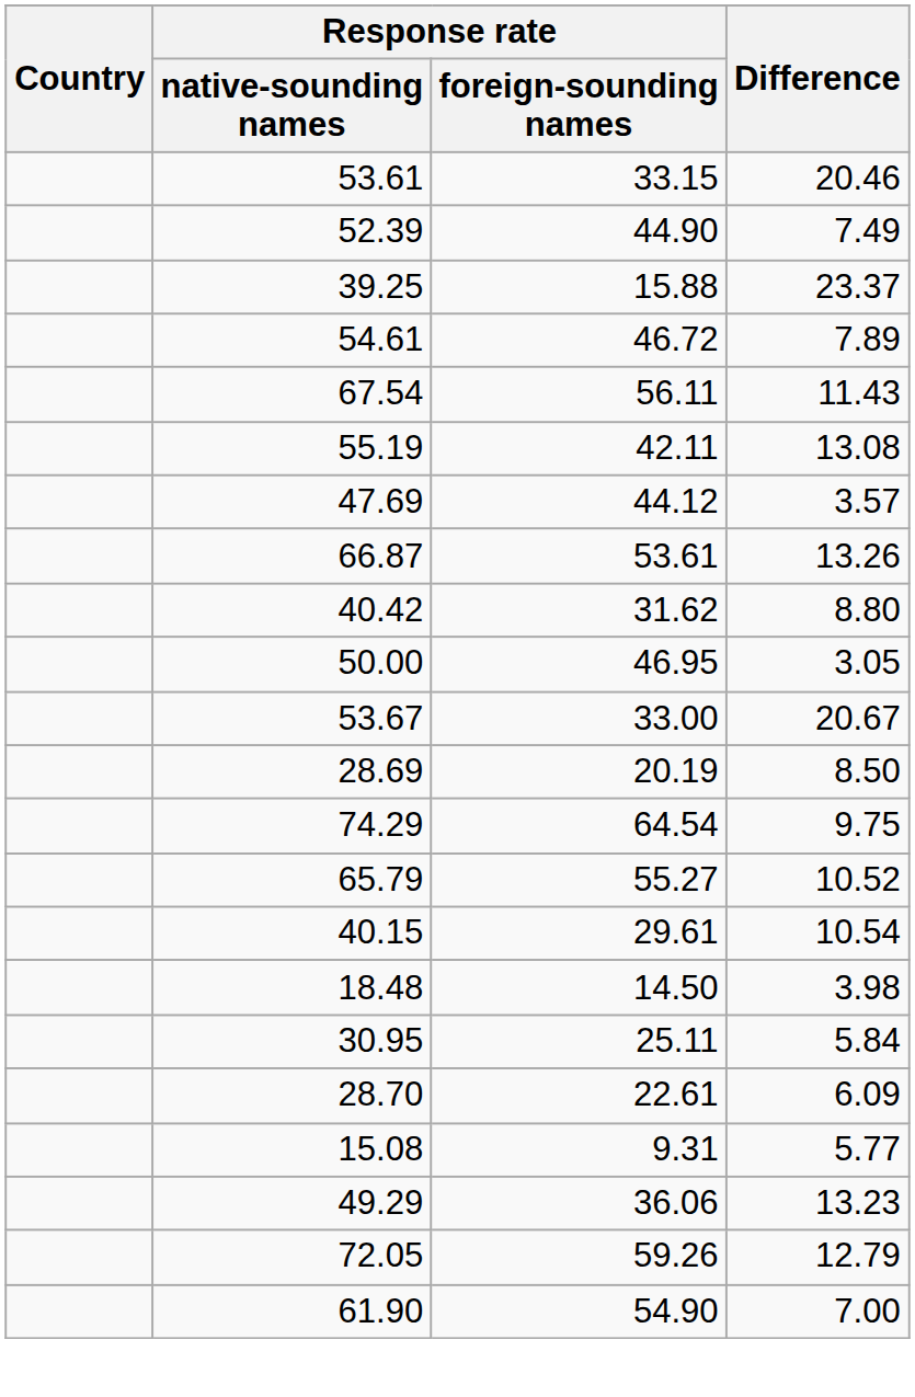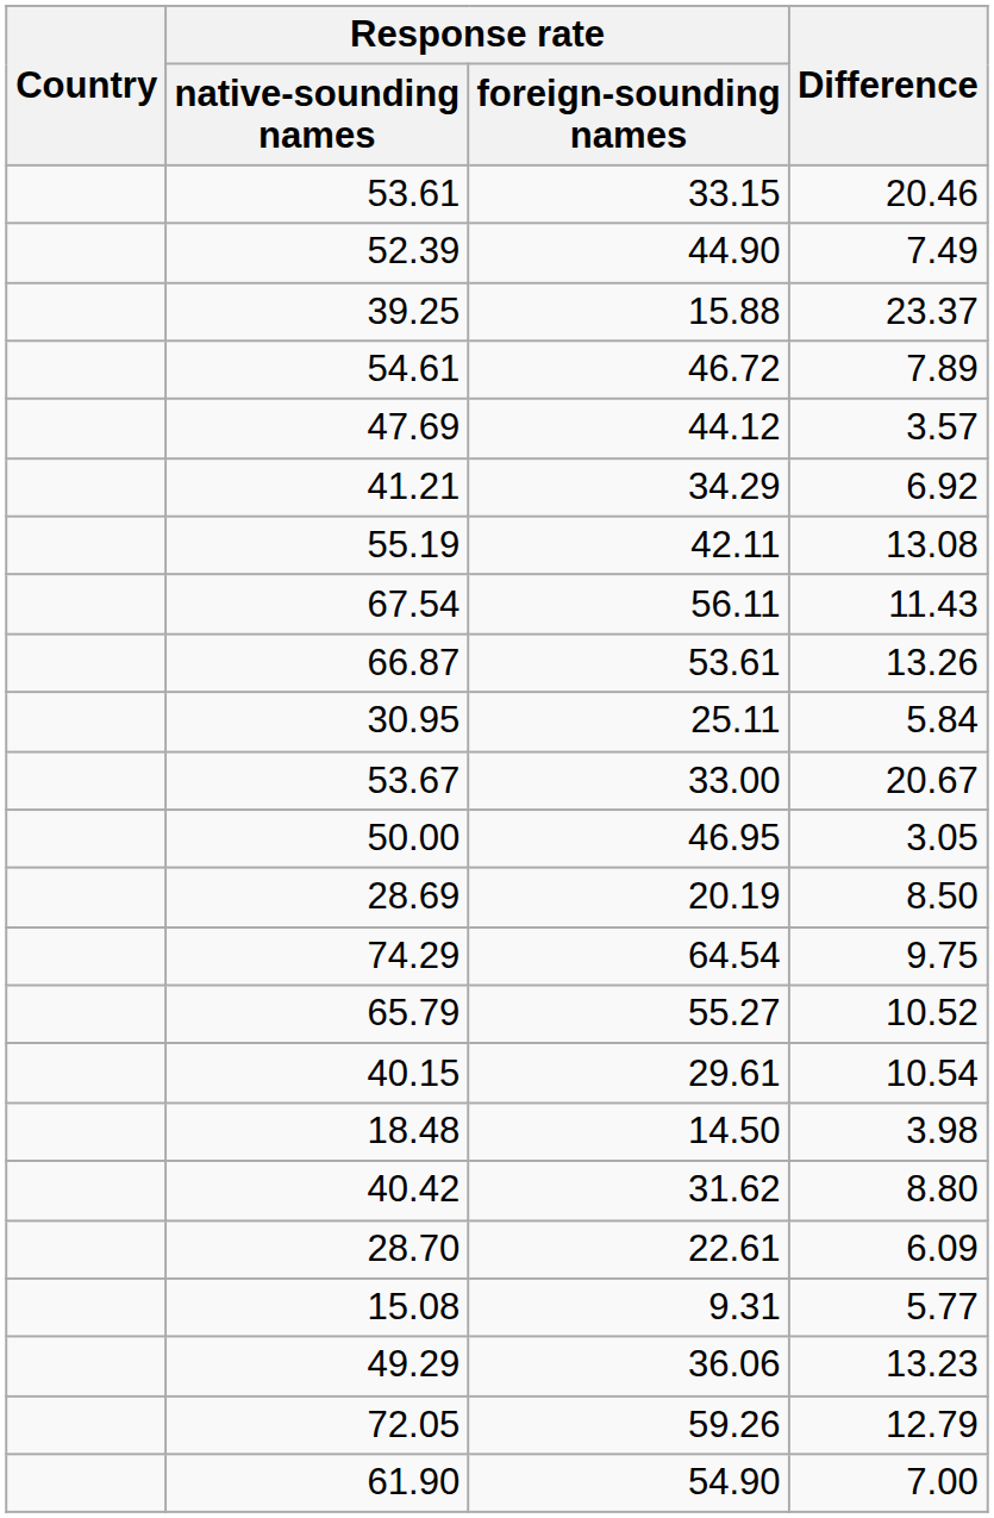rows swapped: 67.54 <-> 47.69
+ row: 41.21 | 34.29 | 6.92
rows swapped: 30.95 <-> 40.42
rows swapped: 53.67 <-> 50.00
